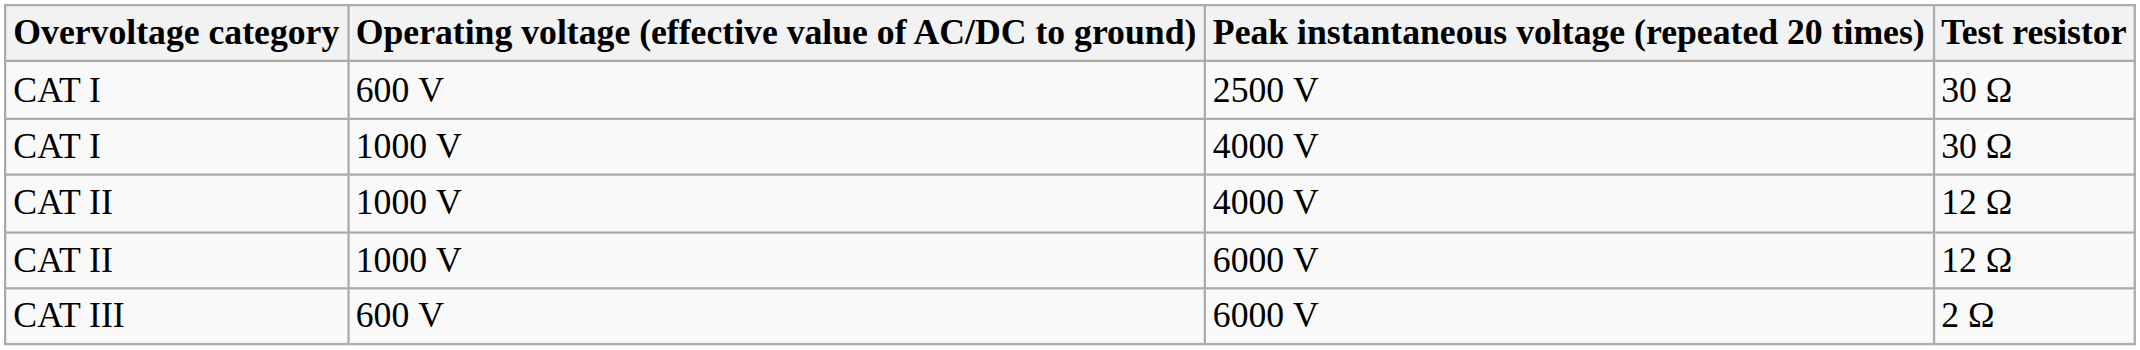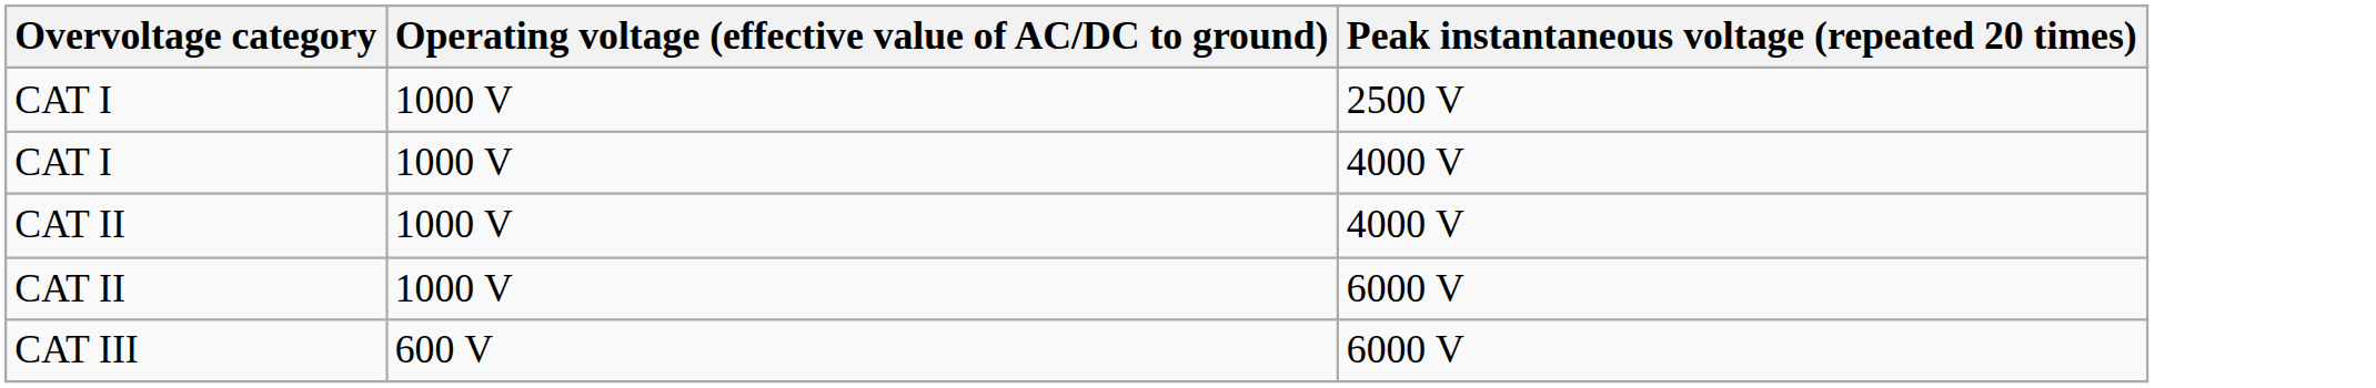- column: Test resistor | 30 Ω | 30 Ω | 12 Ω | 12 Ω | 2 Ω
CAT I / 2500 V | Operating voltage (effective value of AC/DC to ground): 600 V -> 1000 V
